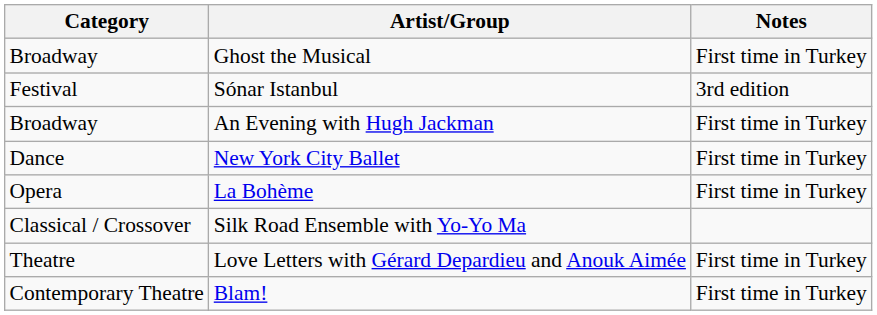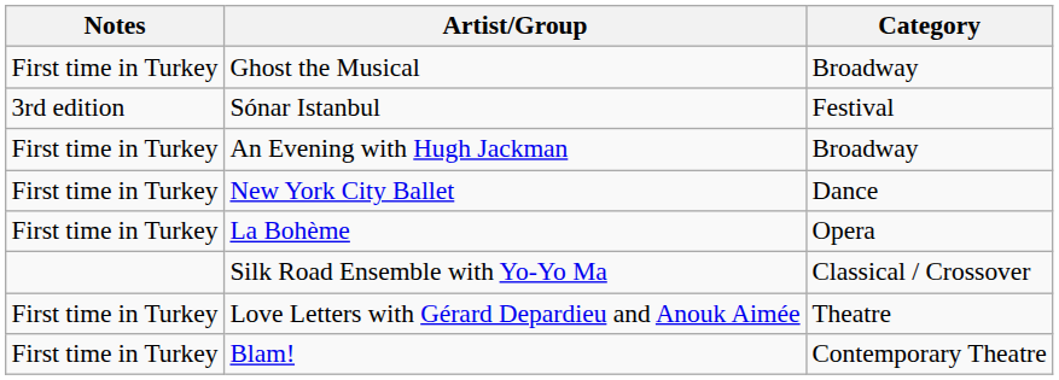columns swapped: Category <-> Notes
